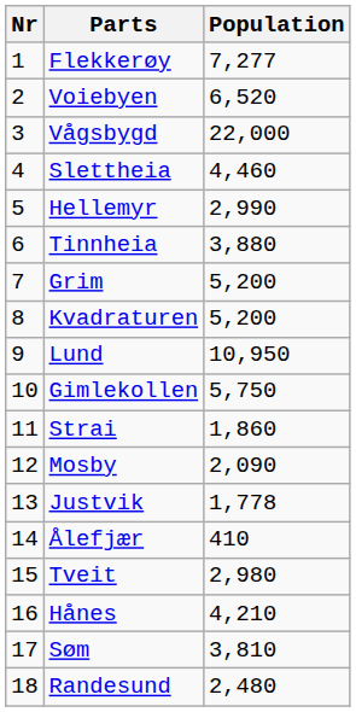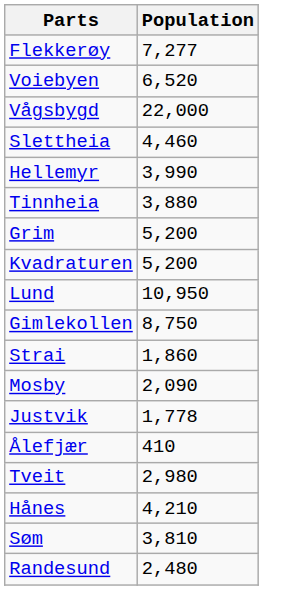- column: Nr | 1 | 2 | 3 | 4 | 5 | 6 | 7 | 8 | 9 | 10 | 11 | 12 | 13 | 14 | 15 | 16 | 17 | 18
Hellemyr | Population: 2,990 -> 3,990
Gimlekollen | Population: 5,750 -> 8,750
